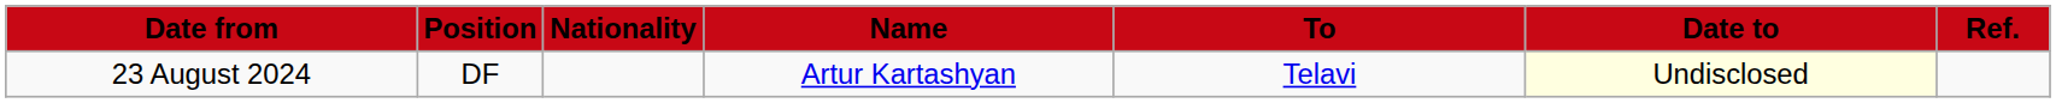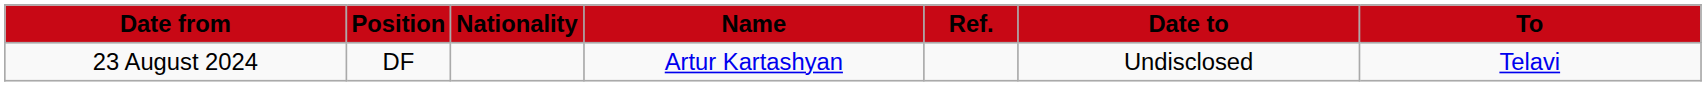columns swapped: To <-> Ref.
23 August 2024 | Date to: lightyellow background -> no background
